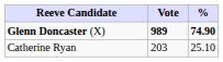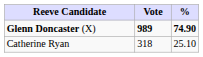Catherine Ryan | Vote: 203 -> 318
